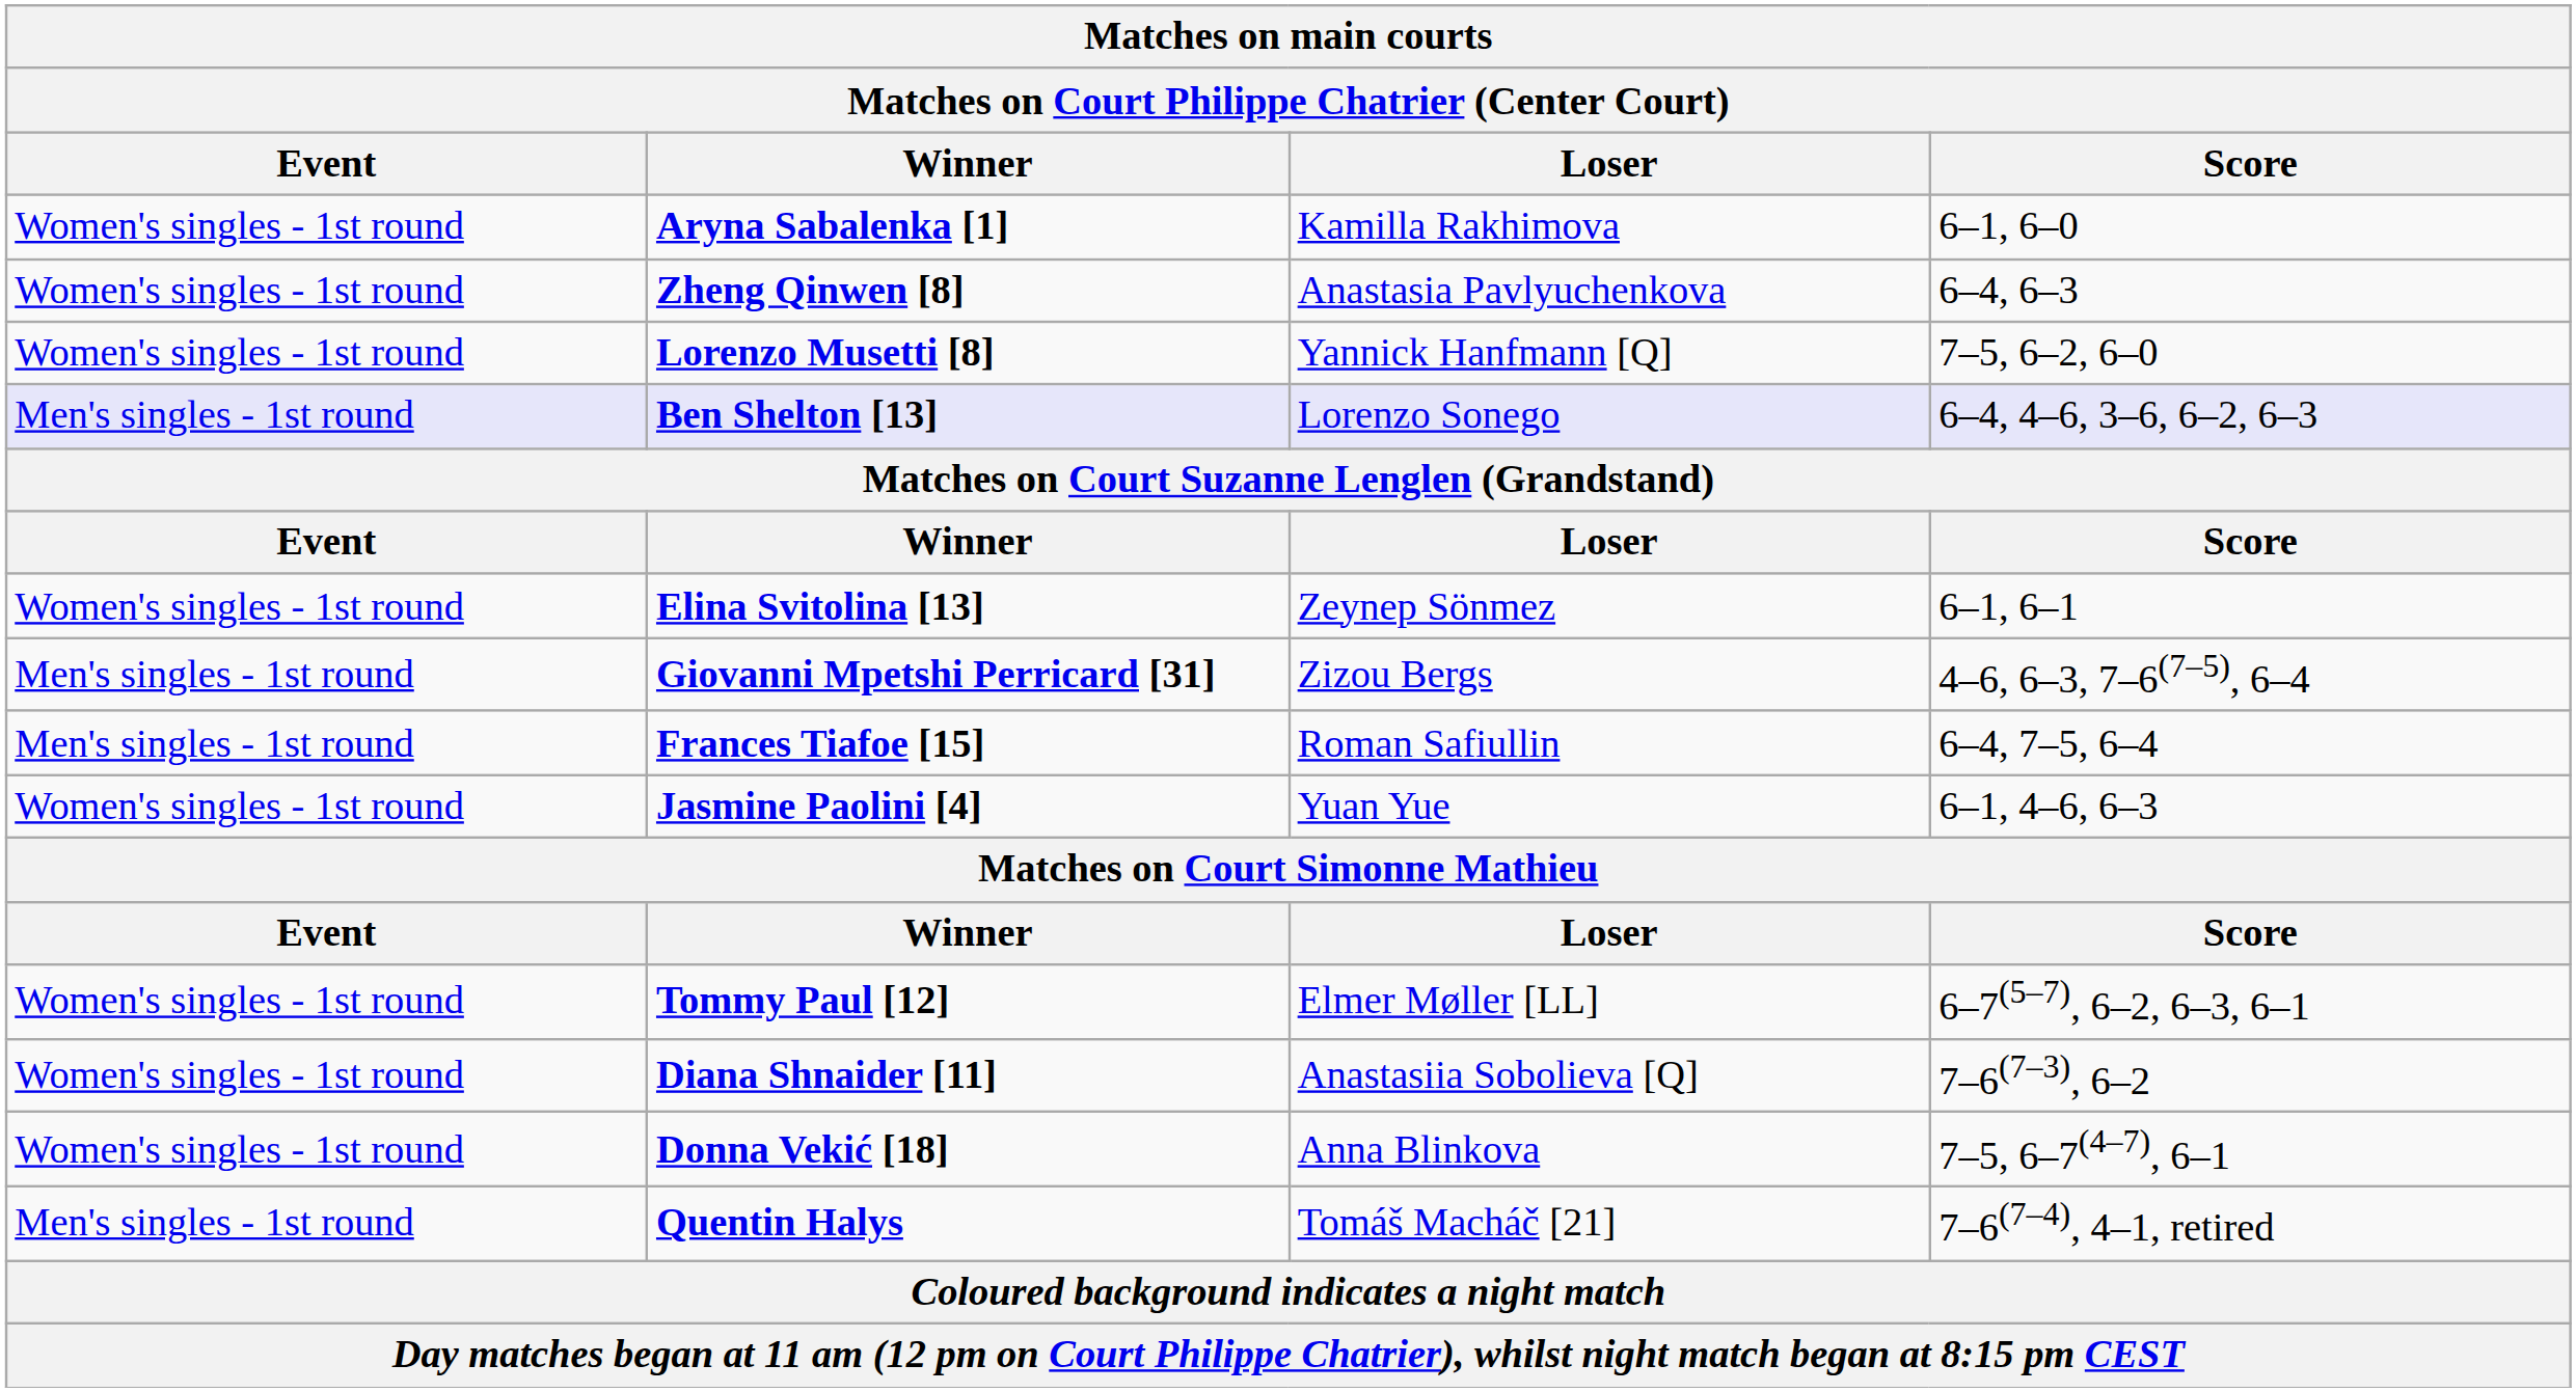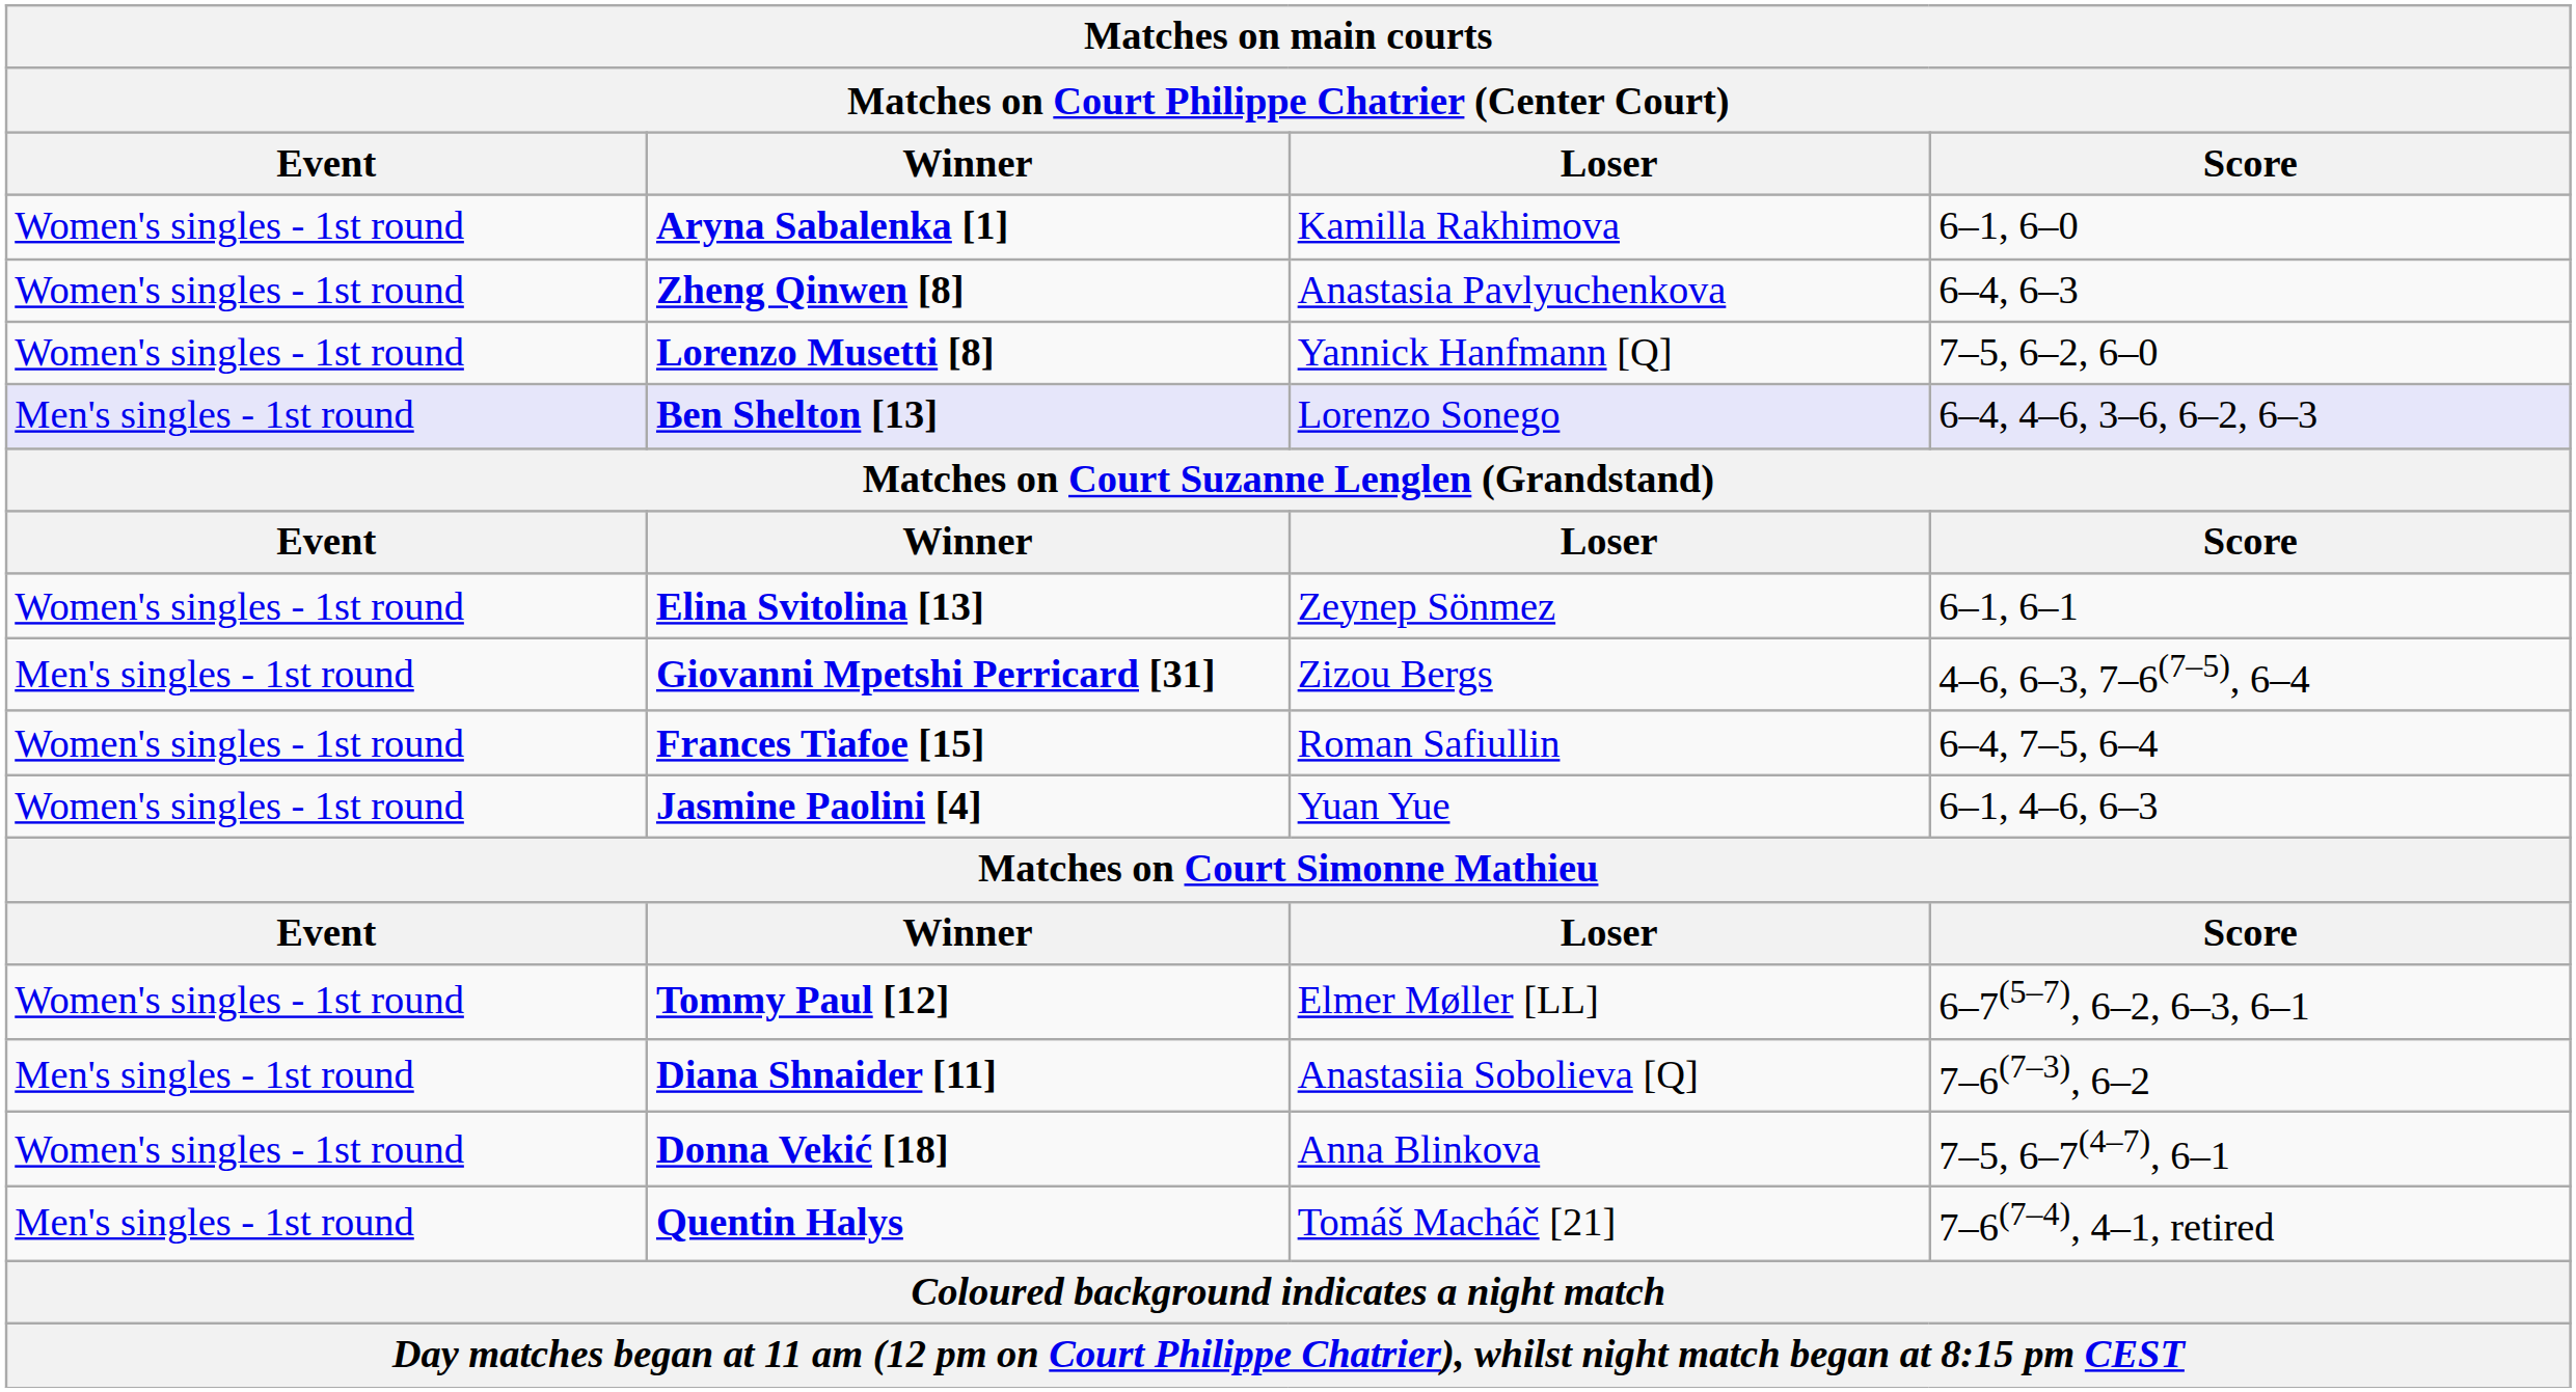Frances Tiafoe [15] | Event: Men's singles - 1st round -> Women's singles - 1st round
Diana Shnaider [11] | Event: Women's singles - 1st round -> Men's singles - 1st round
